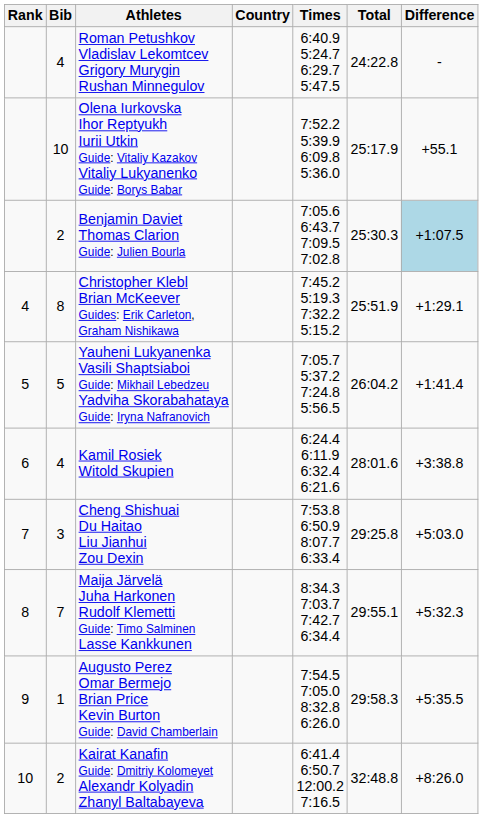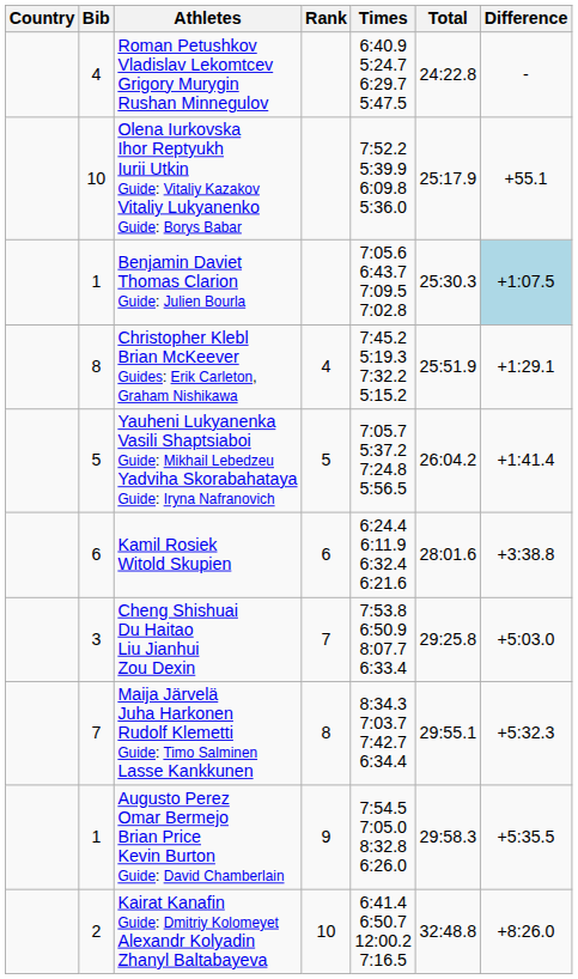columns swapped: Rank <-> Country
Benjamin Daviet Thomas Clarion Guide: Julien Bourla | Bib: 2 -> 1
Kamil Rosiek Witold Skupien | Bib: 4 -> 6
